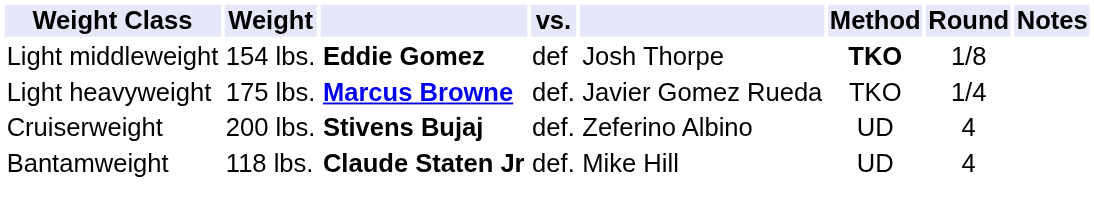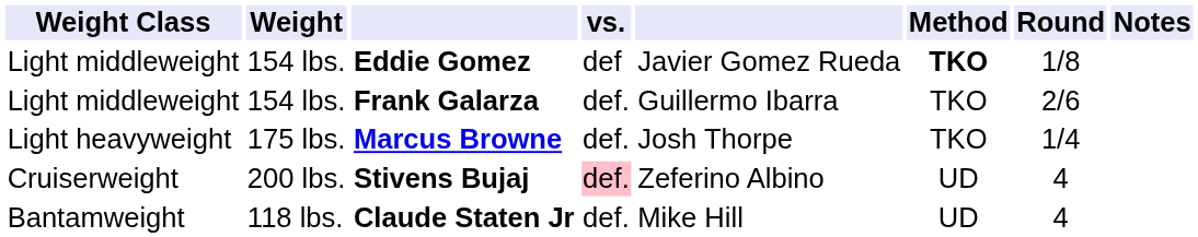Eddie Gomez | column 5: Josh Thorpe -> Javier Gomez Rueda
+ row: Light middleweight | 154 lbs. | Frank Galarza | def. | Guillermo Ibarra | TKO | 2/6
Marcus Browne | column 5: Javier Gomez Rueda -> Josh Thorpe
Stivens Bujaj | vs.: no background -> pink background
